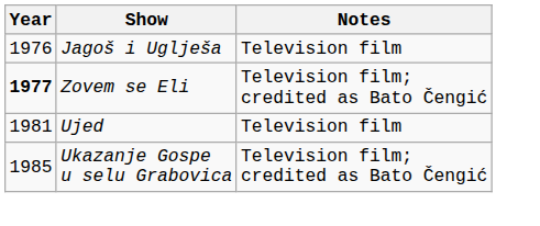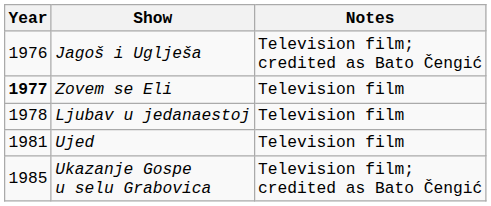Jagoš i Uglješa | Notes: Television film -> Television film; credited as Bato Čengić
Zovem se Eli | Notes: Television film; credited as Bato Čengić -> Television film
+ row: 1978 | Ljubav u jedanaestoj | Television film
